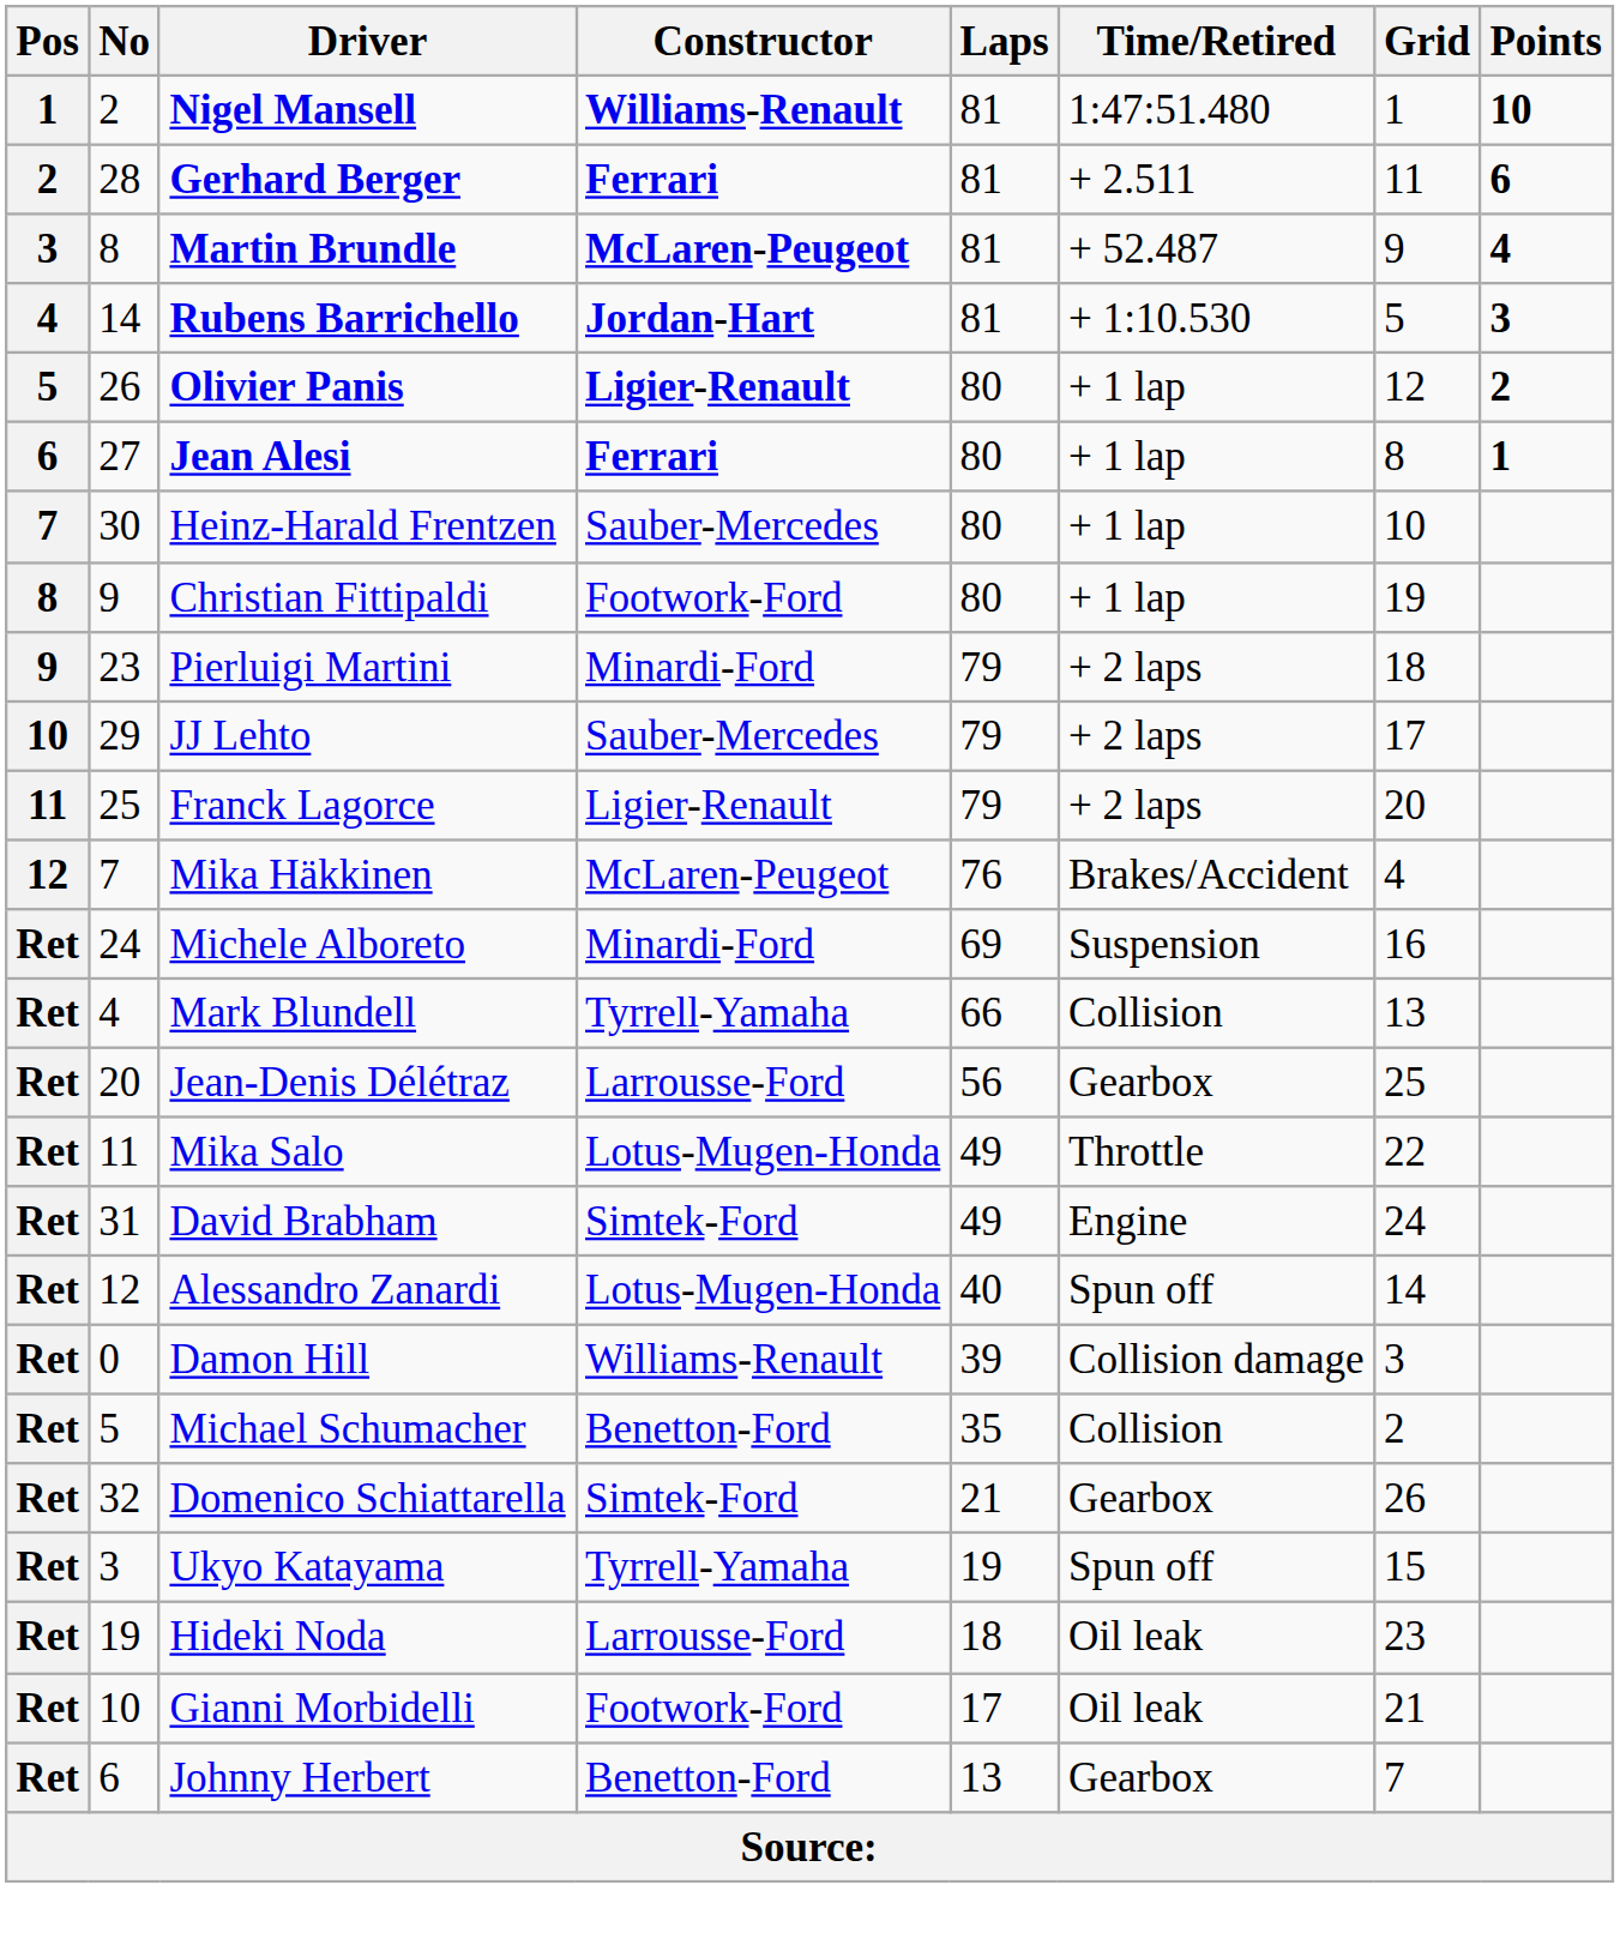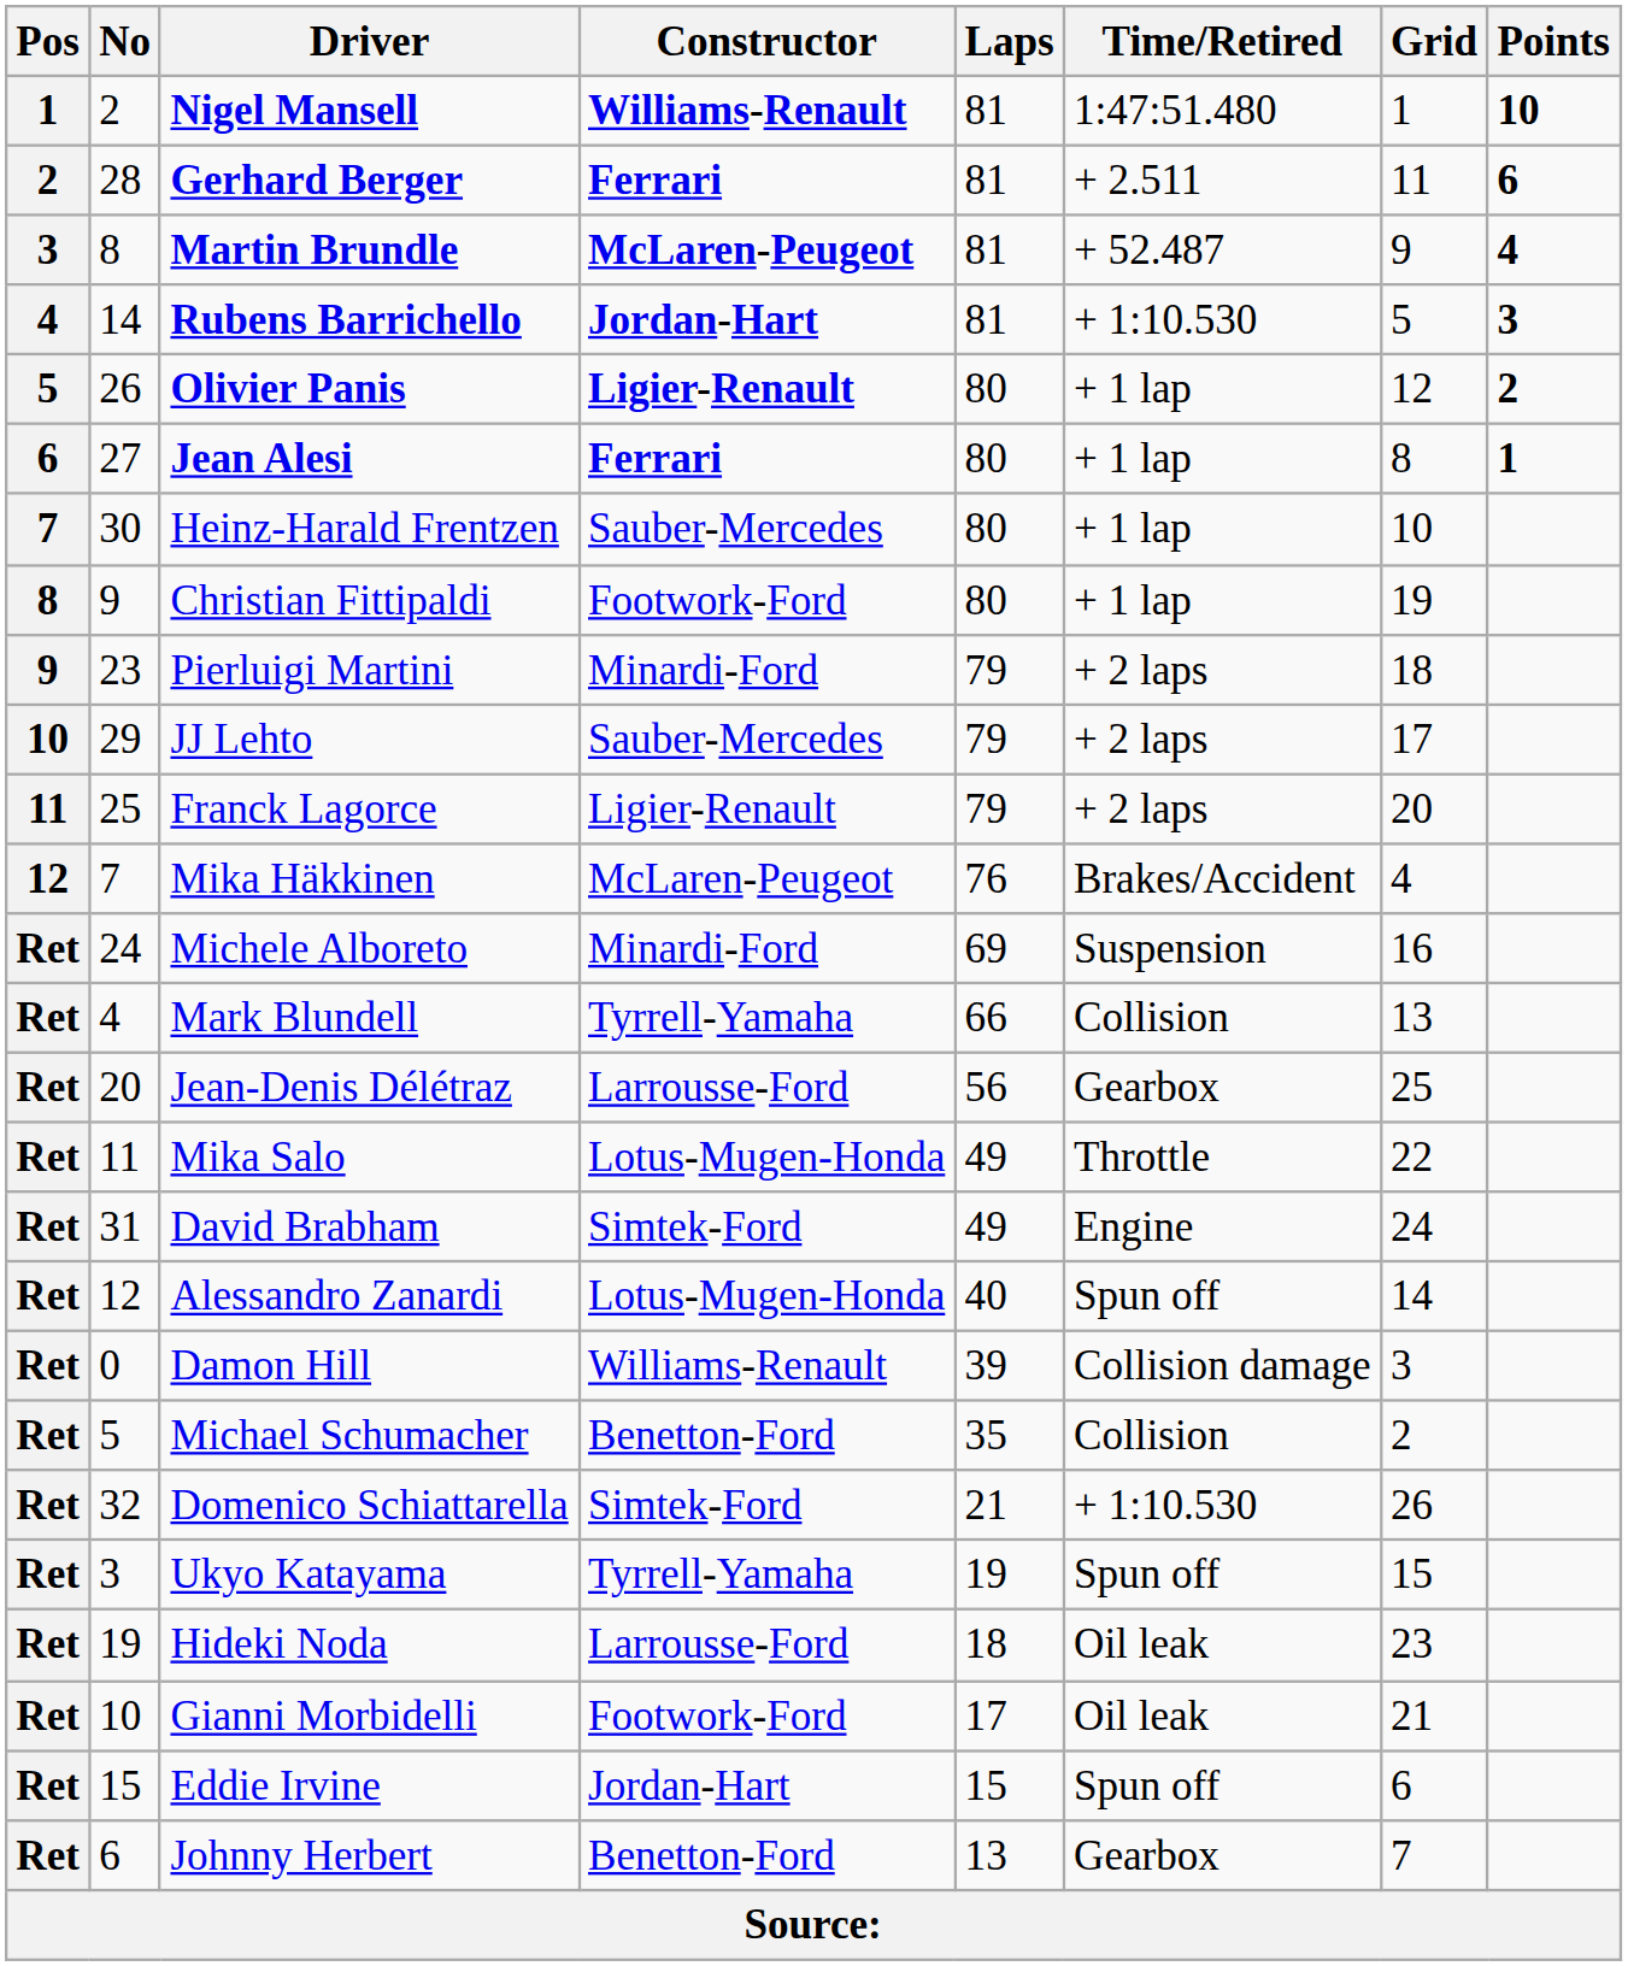Domenico Schiattarella | Time/Retired: Gearbox -> + 1:10.530
+ row: Ret | 15 | Eddie Irvine | Jordan-Hart | 15 | Spun off | 6
